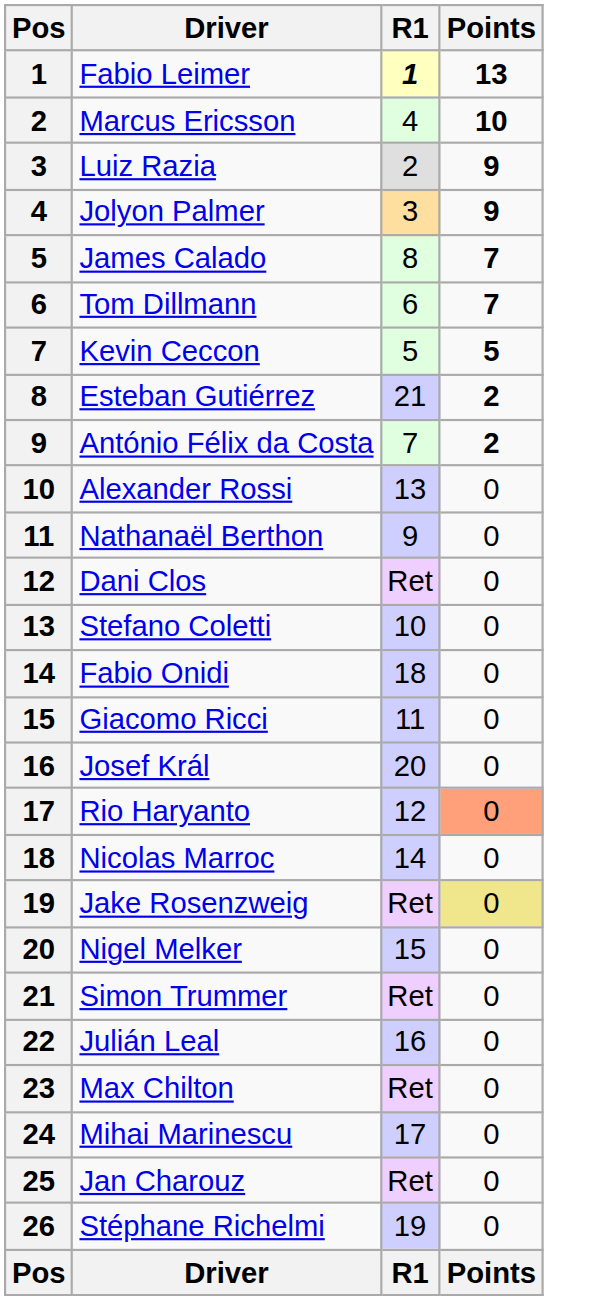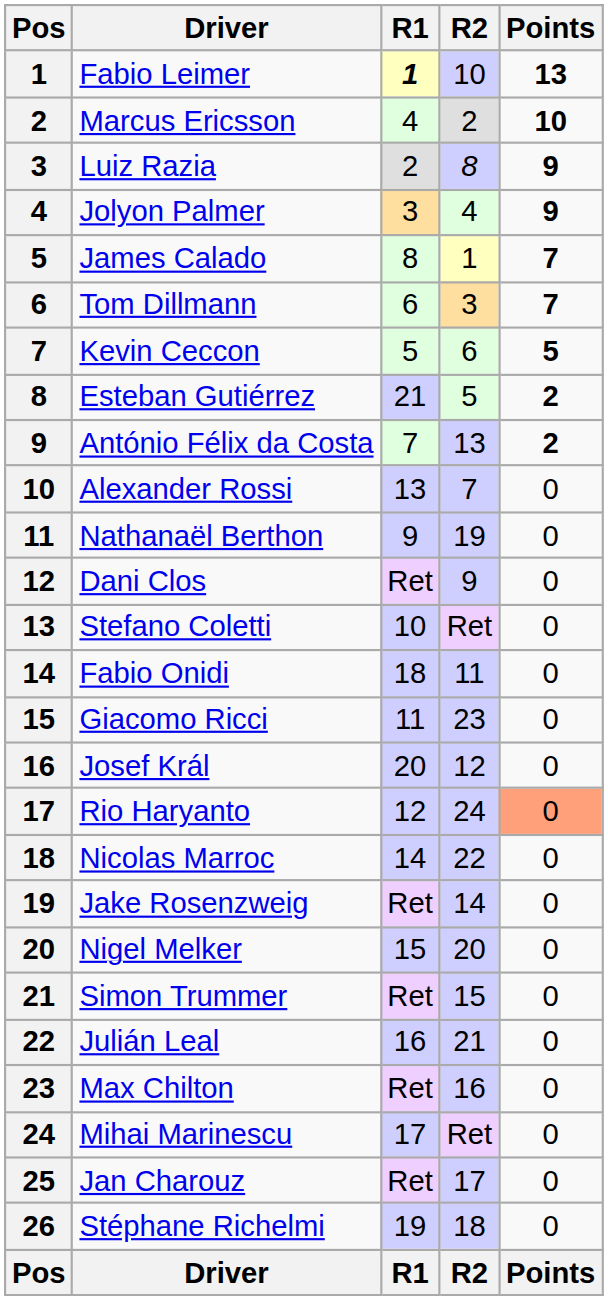+ column: R2 | 10 | 2 | 8 | 4 | 1 | 3 | 6 | 5 | 13 | 7 | 19 | 9 | Ret | 11 | 23 | 12 | 24 | 22 | 14 | 20 | 15 | 21 | 16 | Ret | 17 | 18 | R2
Jake Rosenzweig | Points: khaki background -> no background
